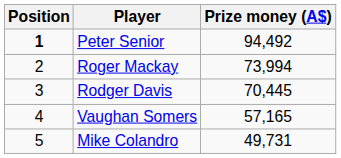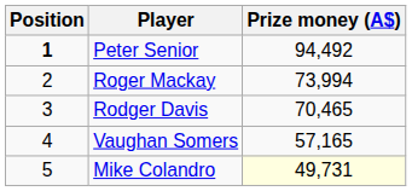Rodger Davis | Prize money (A$): 70,445 -> 70,465
Mike Colandro | Prize money (A$): no background -> lightyellow background
